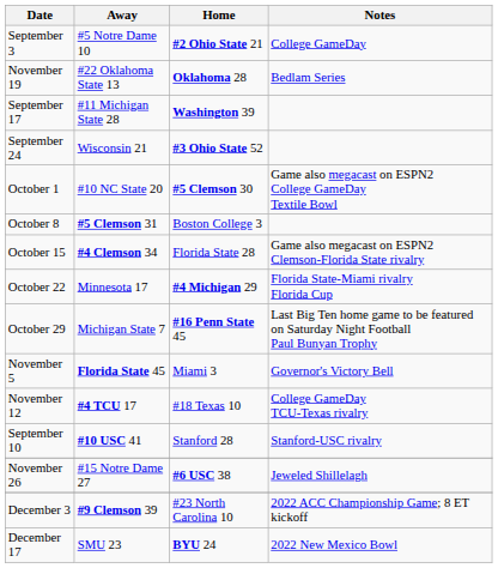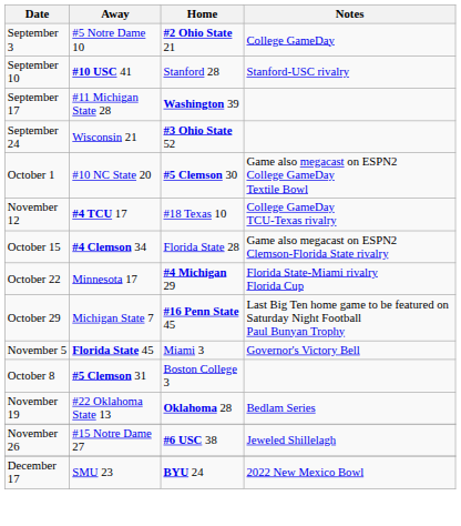rows swapped: September 10 <-> November 19
rows swapped: October 8 <-> November 12
- row: December 3 | #9 Clemson 39 | #23 North Carolina 10 | 2022 ACC Championship Game; 8 ET kickoff
